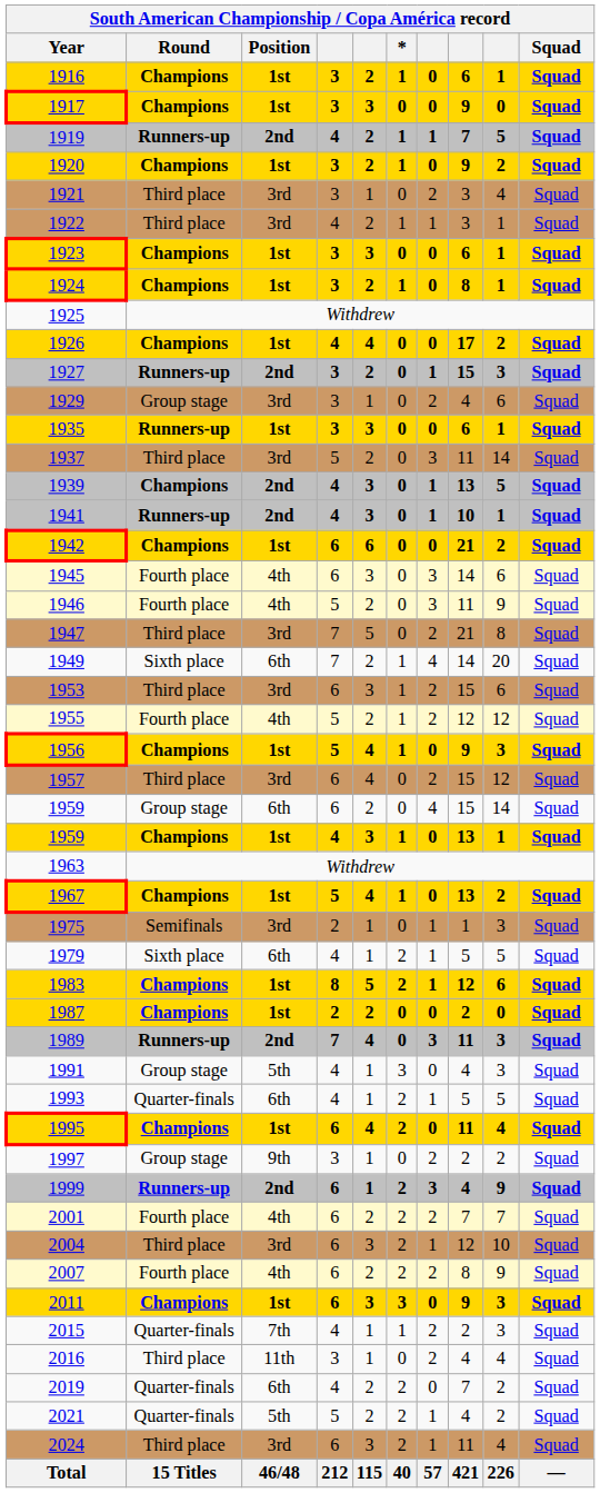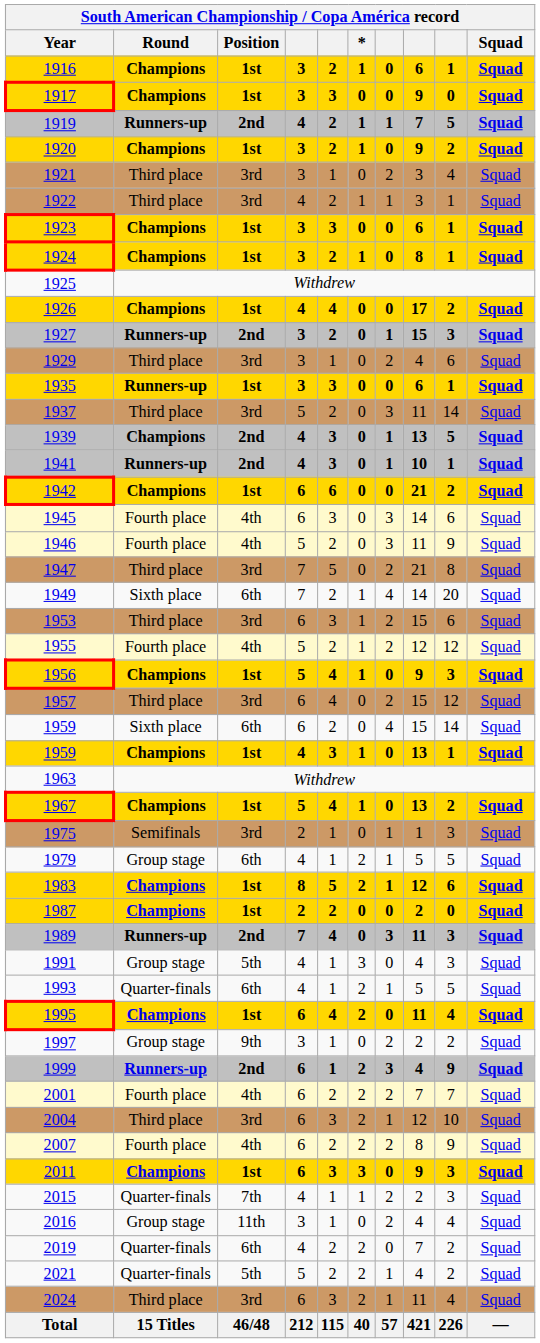1929 | Round: Group stage -> Third place
1959 / 6th | Round: Group stage -> Sixth place
1979 | Round: Sixth place -> Group stage
2016 | Round: Third place -> Group stage
